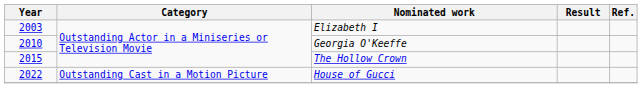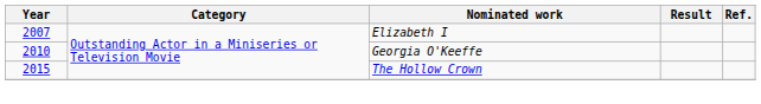Elizabeth I | Year: 2003 -> 2007
- row: 2022 | Outstanding Cast in a Motion Picture | House of Gucci
